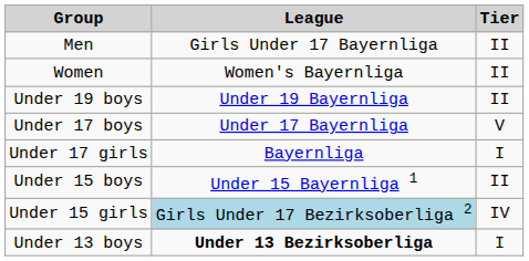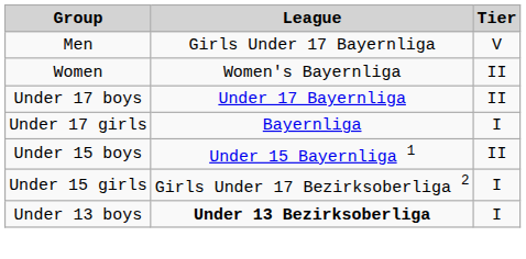Men | Tier: II -> V
- row: Under 19 boys | Under 19 Bayernliga | II
Under 17 boys | Tier: V -> II
Under 15 girls | League: lightblue background -> no background
Under 15 girls | Tier: IV -> I
